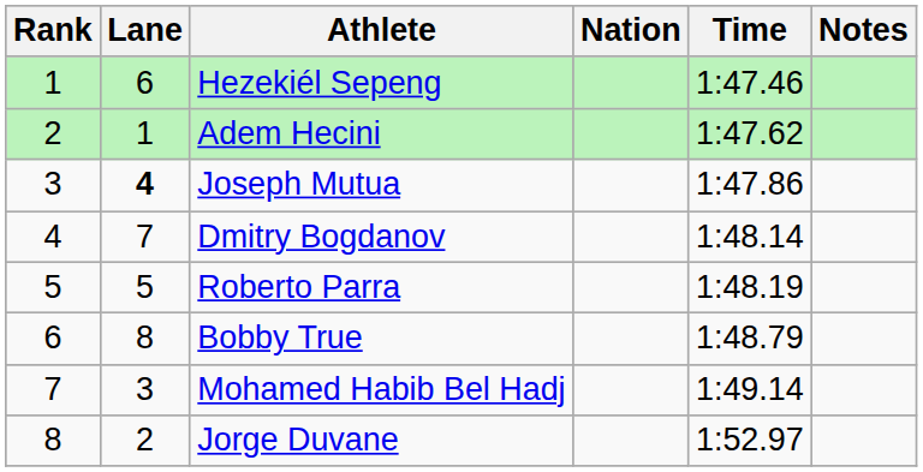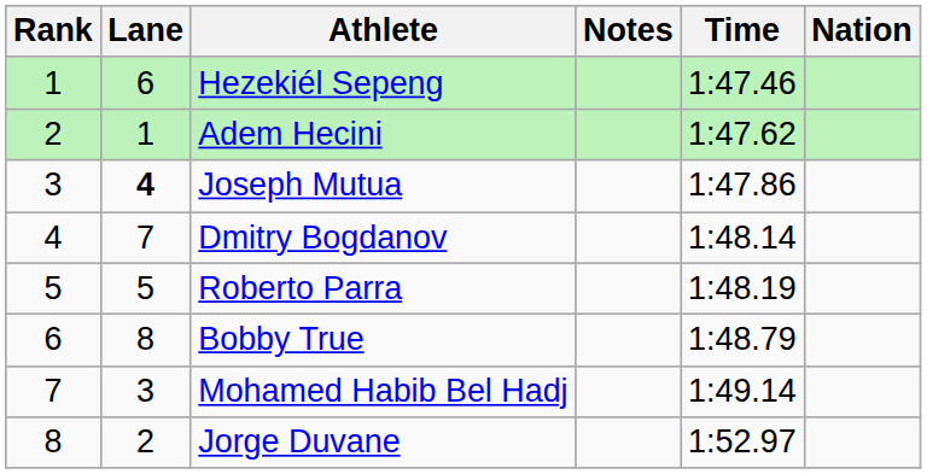columns swapped: Nation <-> Notes
